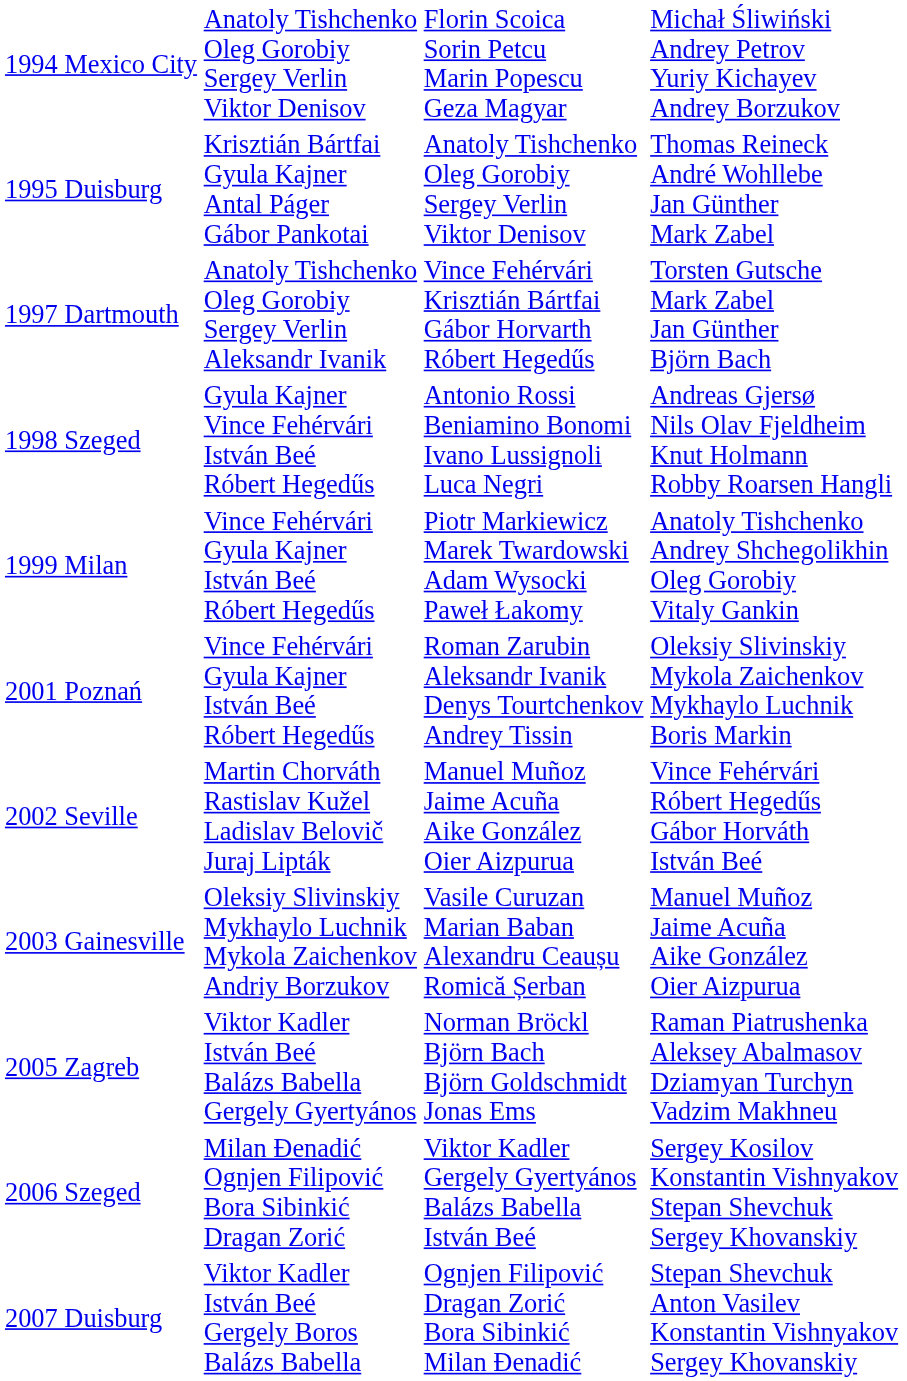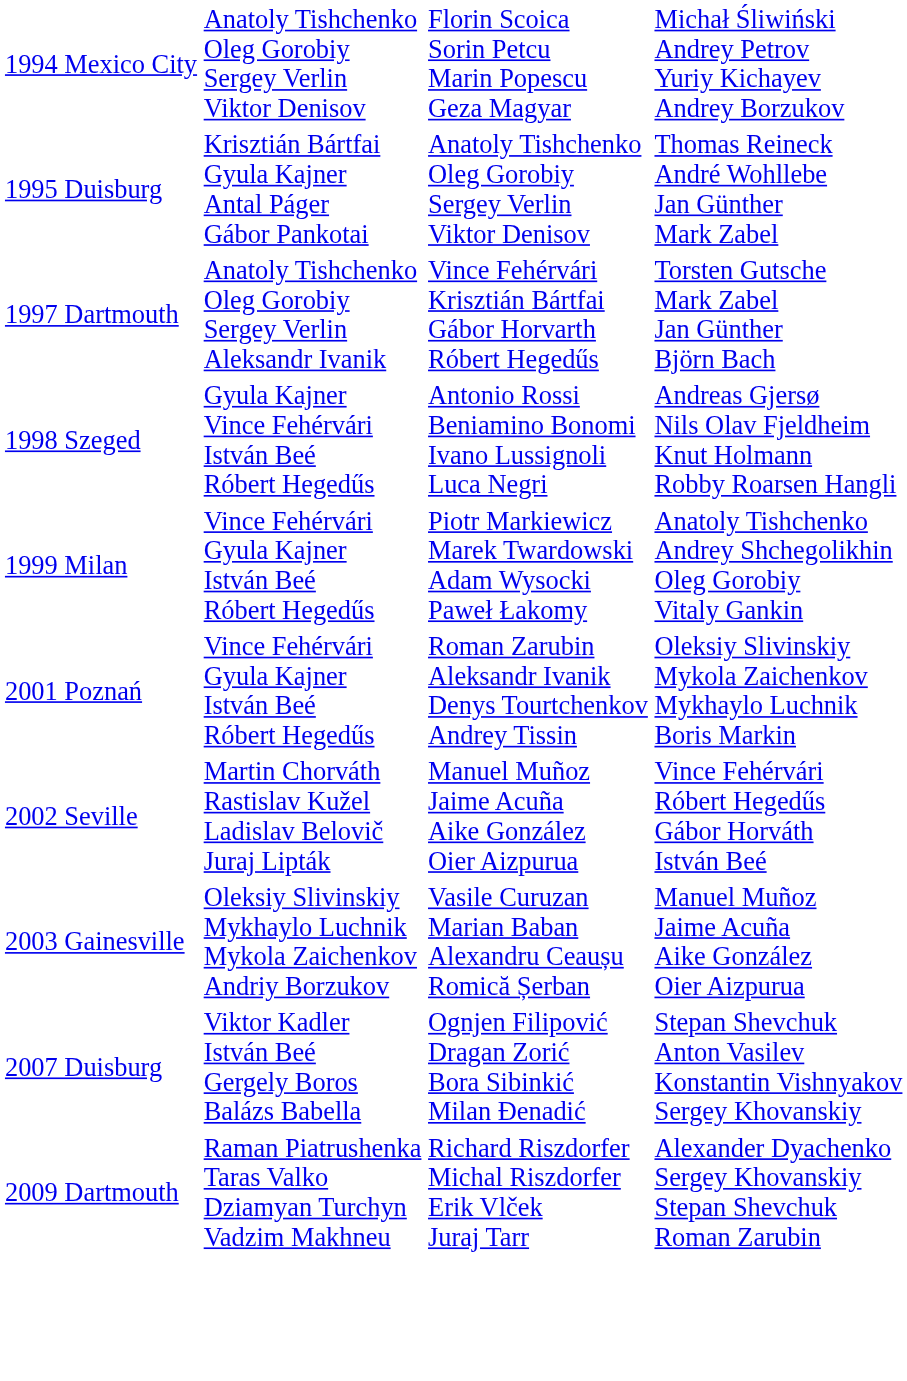- row: 2005 Zagreb | Viktor Kadler István Beé Balázs Babella Gergely Gyertyános | Norman Bröckl Björn Bach Björn Goldschmidt Jonas Ems | Raman Piatrushenka Aleksey Abalmasov Dziamyan Turchyn Vadzim Makhneu
- row: 2006 Szeged | Milan Đenadić Ognjen Filipović Bora Sibinkić Dragan Zorić | Viktor Kadler Gergely Gyertyános Balázs Babella István Beé | Sergey Kosilov Konstantin Vishnyakov Stepan Shevchuk Sergey Khovanskiy
+ row: 2009 Dartmouth | Raman Piatrushenka Taras Valko Dziamyan Turchyn Vadzim Makhneu | Richard Riszdorfer Michal Riszdorfer Erik Vlček Juraj Tarr | Alexander Dyachenko Sergey Khovanskiy Stepan Shevchuk Roman Zarubin
